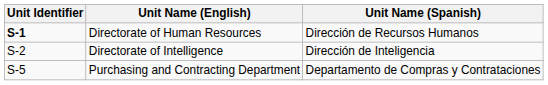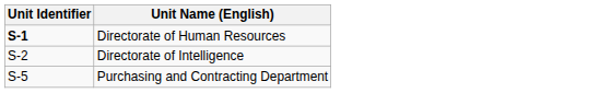- column: Unit Name (Spanish) | Dirección de Recursos Humanos | Dirección de Inteligencia | Departamento de Compras y Contrataciones
